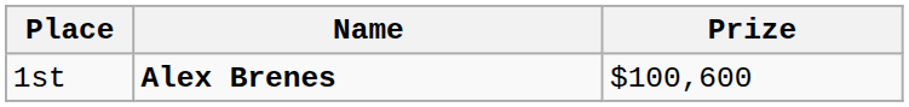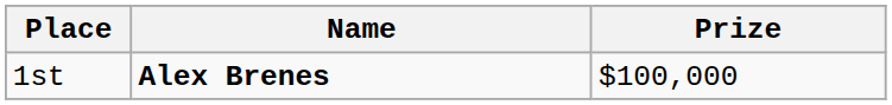1st | Prize: $100,600 -> $100,000
